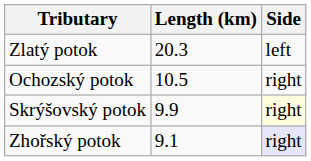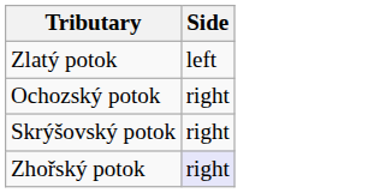- column: Length (km) | 20.3 | 10.5 | 9.9 | 9.1
Skrýšovský potok | Side: lightyellow background -> no background
